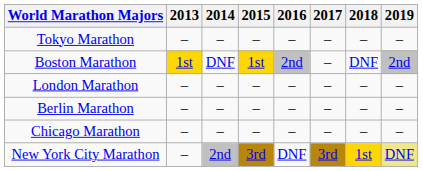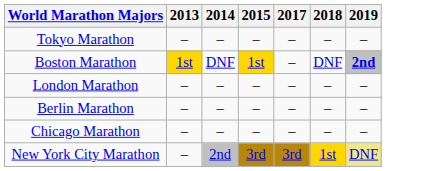- column: 2016 | – | 2nd | – | – | – | DNF
Boston Marathon | 2019: normal -> bold
